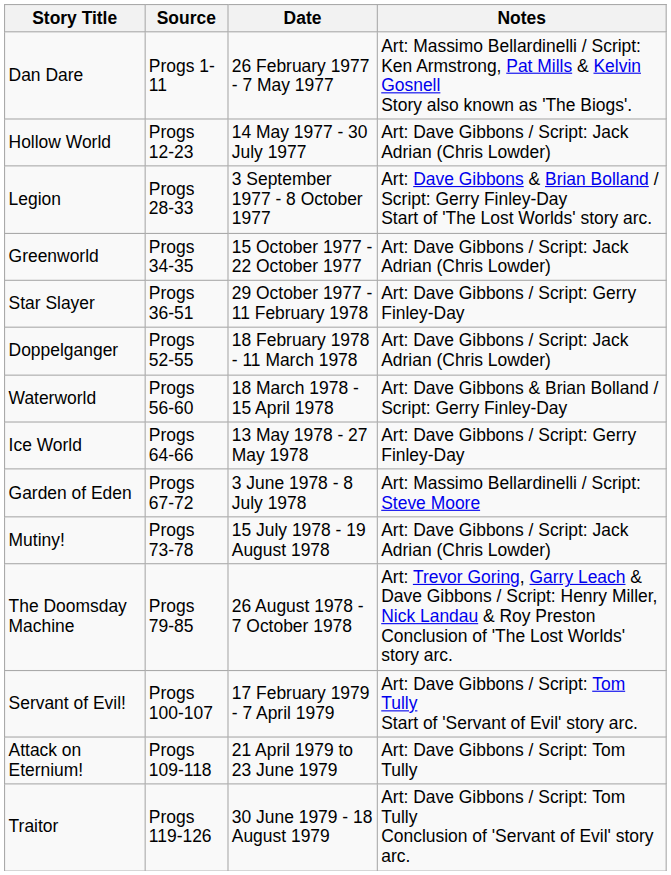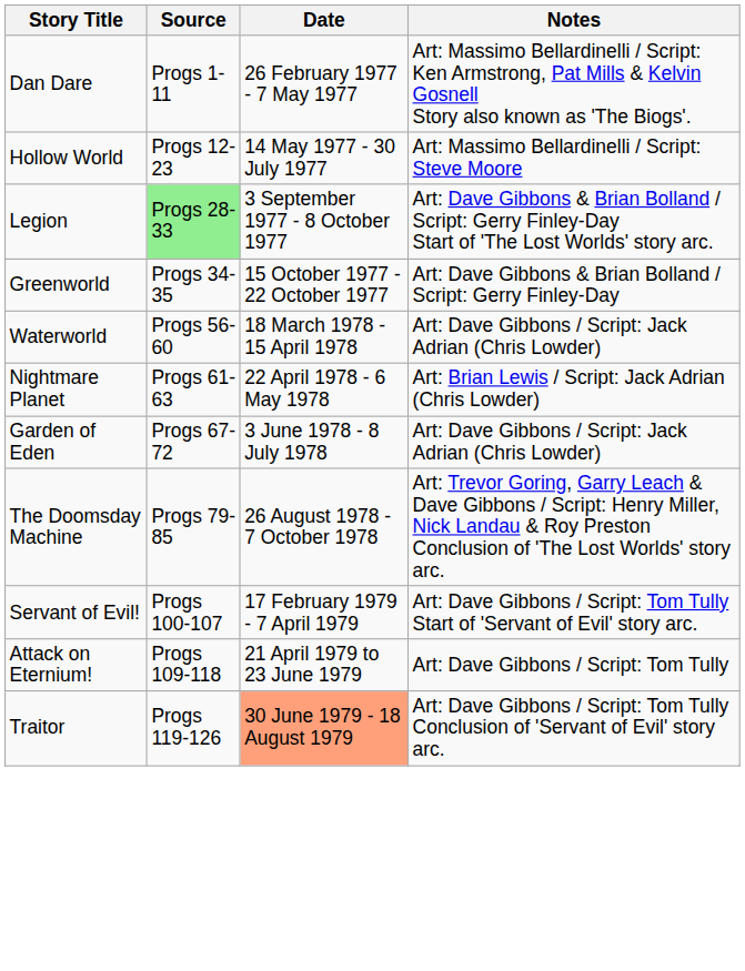Hollow World | Notes: Art: Dave Gibbons / Script: Jack Adrian (Chris Lowder) -> Art: Massimo Bellardinelli / Script: Steve Moore
Legion | Source: no background -> lightgreen background
Greenworld | Notes: Art: Dave Gibbons / Script: Jack Adrian (Chris Lowder) -> Art: Dave Gibbons & Brian Bolland / Script: Gerry Finley-Day
- row: Star Slayer | Progs 36-51 | 29 October 1977 - 11 February 1978 | Art: Dave Gibbons / Script: Gerry Finley-Day
- row: Doppelganger | Progs 52-55 | 18 February 1978 - 11 March 1978 | Art: Dave Gibbons / Script: Jack Adrian (Chris Lowder)
Waterworld | Notes: Art: Dave Gibbons & Brian Bolland / Script: Gerry Finley-Day -> Art: Dave Gibbons / Script: Jack Adrian (Chris Lowder)
+ row: Nightmare Planet | Progs 61-63 | 22 April 1978 - 6 May 1978 | Art: Brian Lewis / Script: Jack Adrian (Chris Lowder)
- row: Ice World | Progs 64-66 | 13 May 1978 - 27 May 1978 | Art: Dave Gibbons / Script: Gerry Finley-Day
Garden of Eden | Notes: Art: Massimo Bellardinelli / Script: Steve Moore -> Art: Dave Gibbons / Script: Jack Adrian (Chris Lowder)
- row: Mutiny! | Progs 73-78 | 15 July 1978 - 19 August 1978 | Art: Dave Gibbons / Script: Jack Adrian (Chris Lowder)
Traitor | Date: no background -> lightsalmon background
